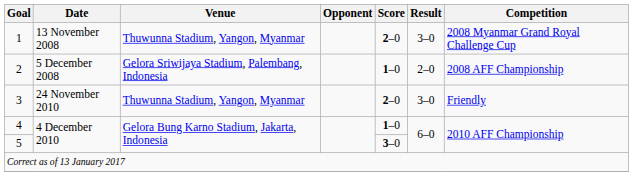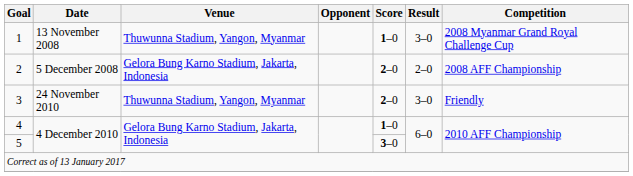1 | Score: 2–0 -> 1–0
2 | Venue: Gelora Sriwijaya Stadium, Palembang, Indonesia -> Gelora Bung Karno Stadium, Jakarta, Indonesia
2 | Score: 1–0 -> 2–0
